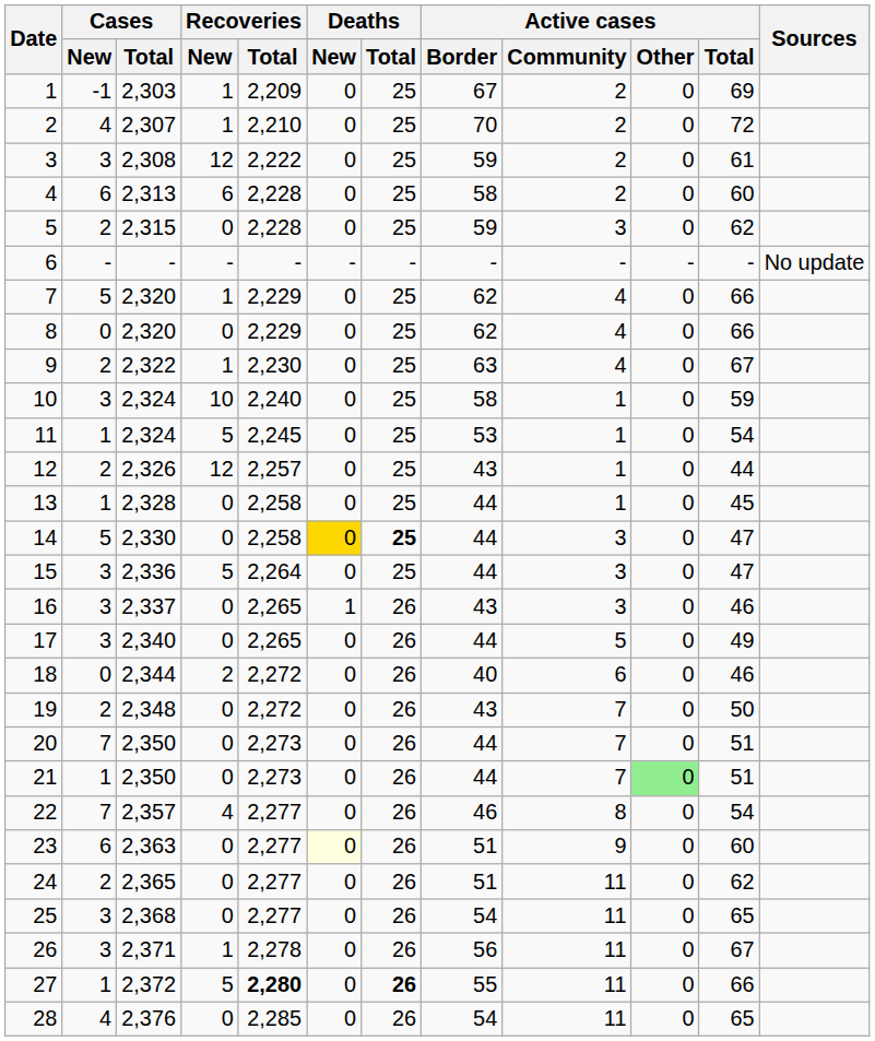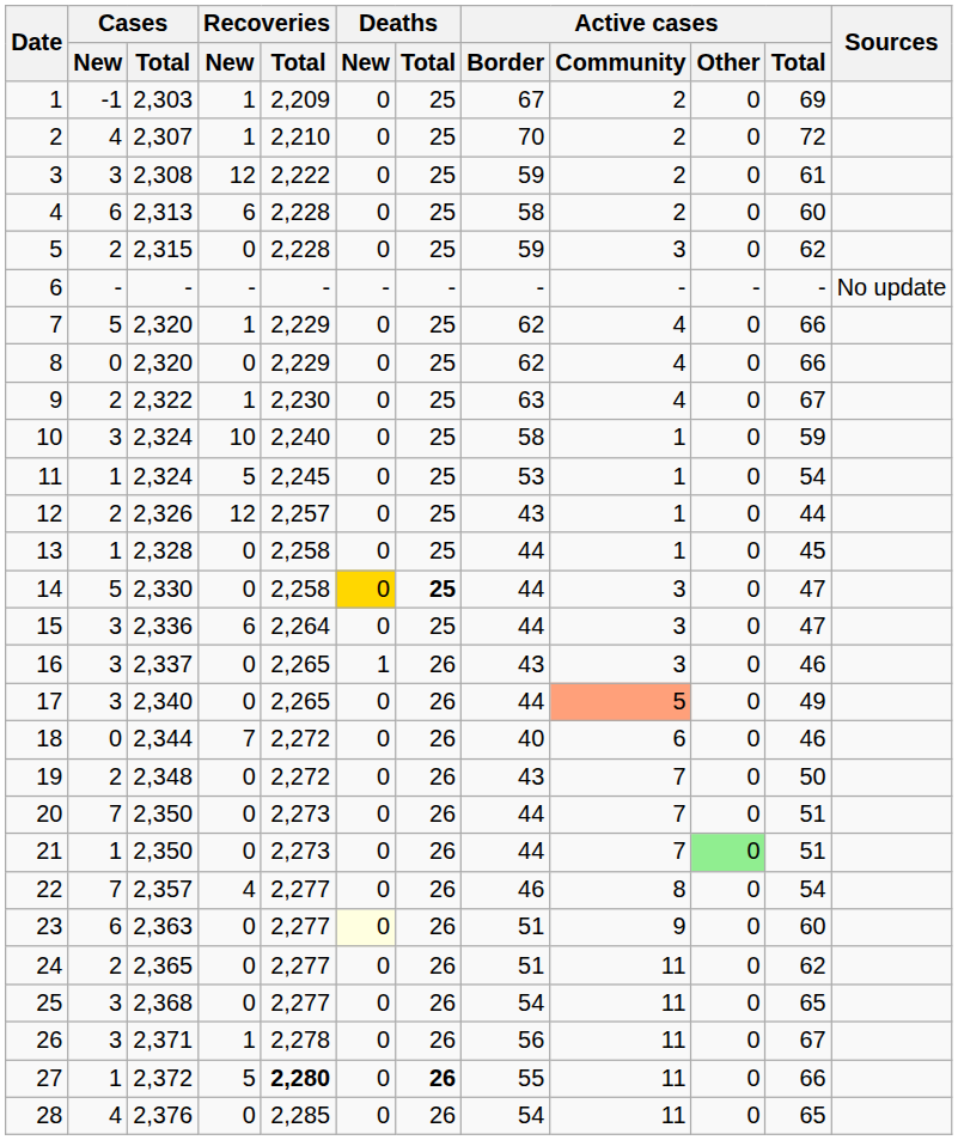15 | Recoveries / New: 5 -> 6
17 | Active cases / Community: no background -> lightsalmon background
18 | Recoveries / New: 2 -> 7
